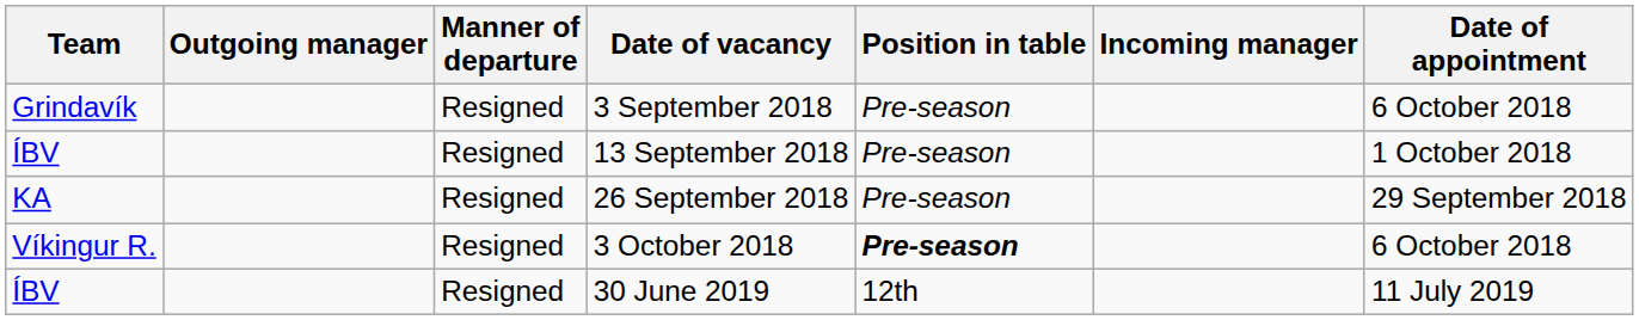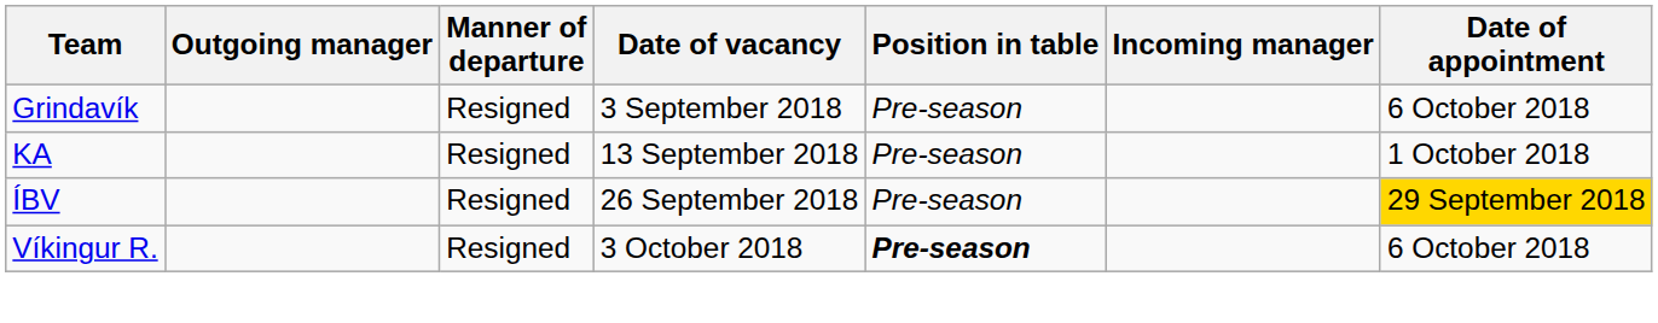13 September 2018 | Team: ÍBV -> KA
26 September 2018 | Team: KA -> ÍBV
26 September 2018 | Date of appointment: no background -> gold background
- row: ÍBV | Resigned | 30 June 2019 | 12th | 11 July 2019
